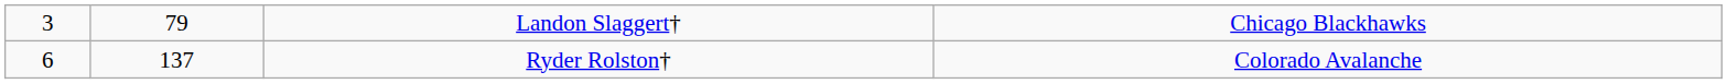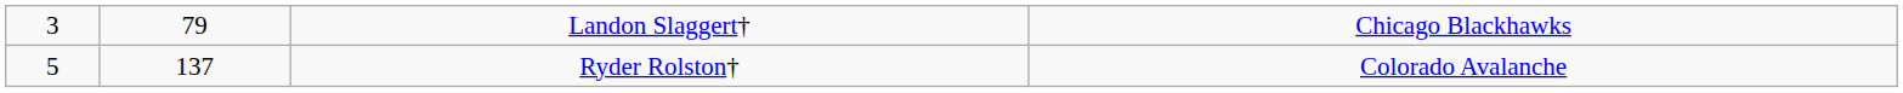Ryder Rolston† | column 1: 6 -> 5
